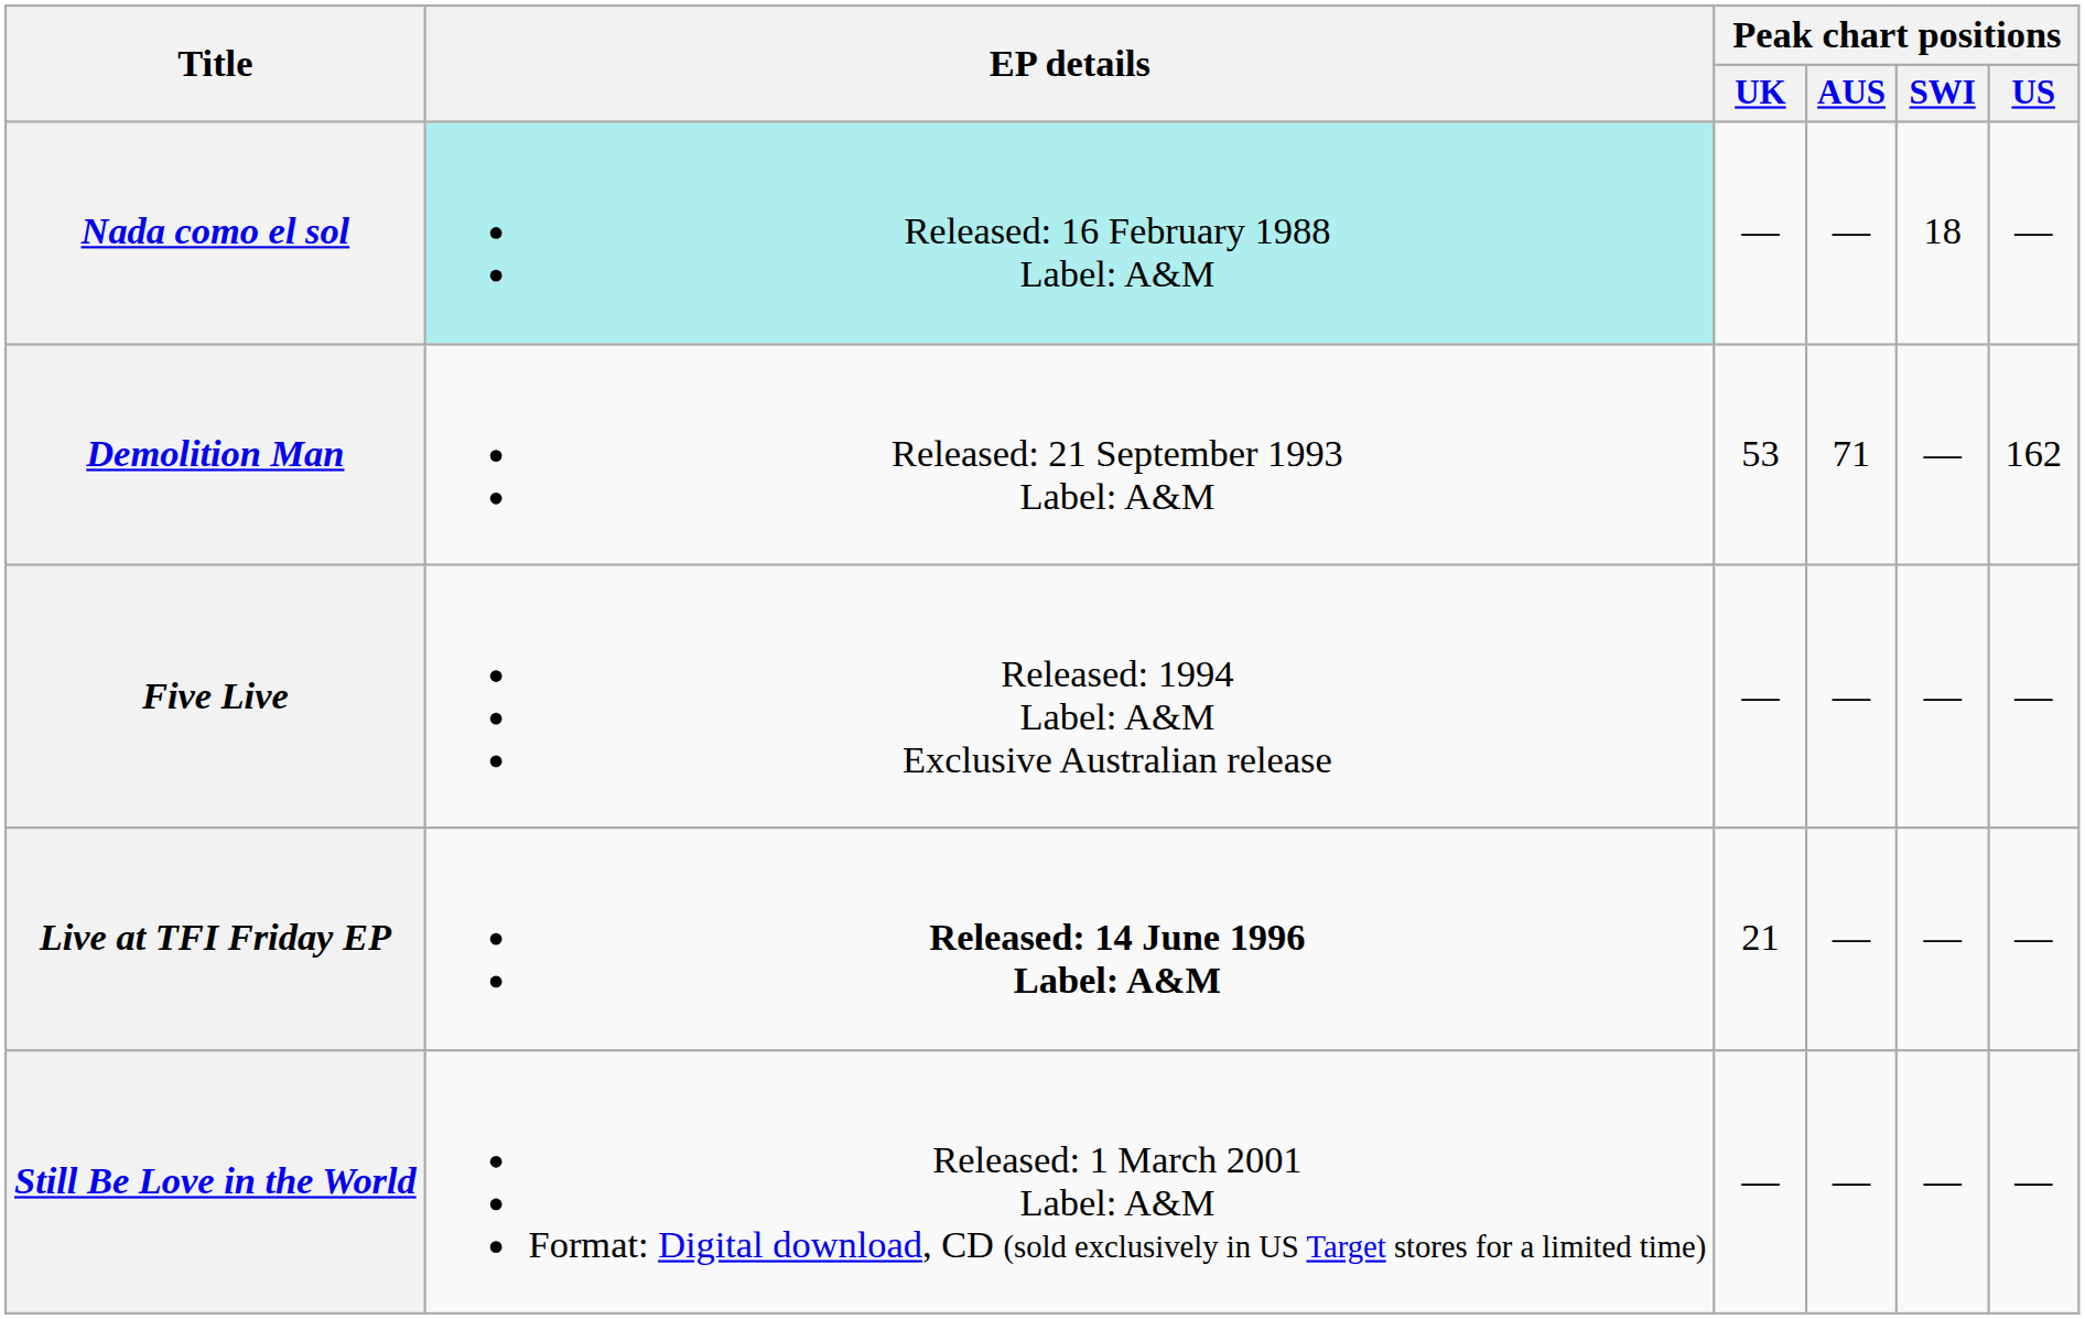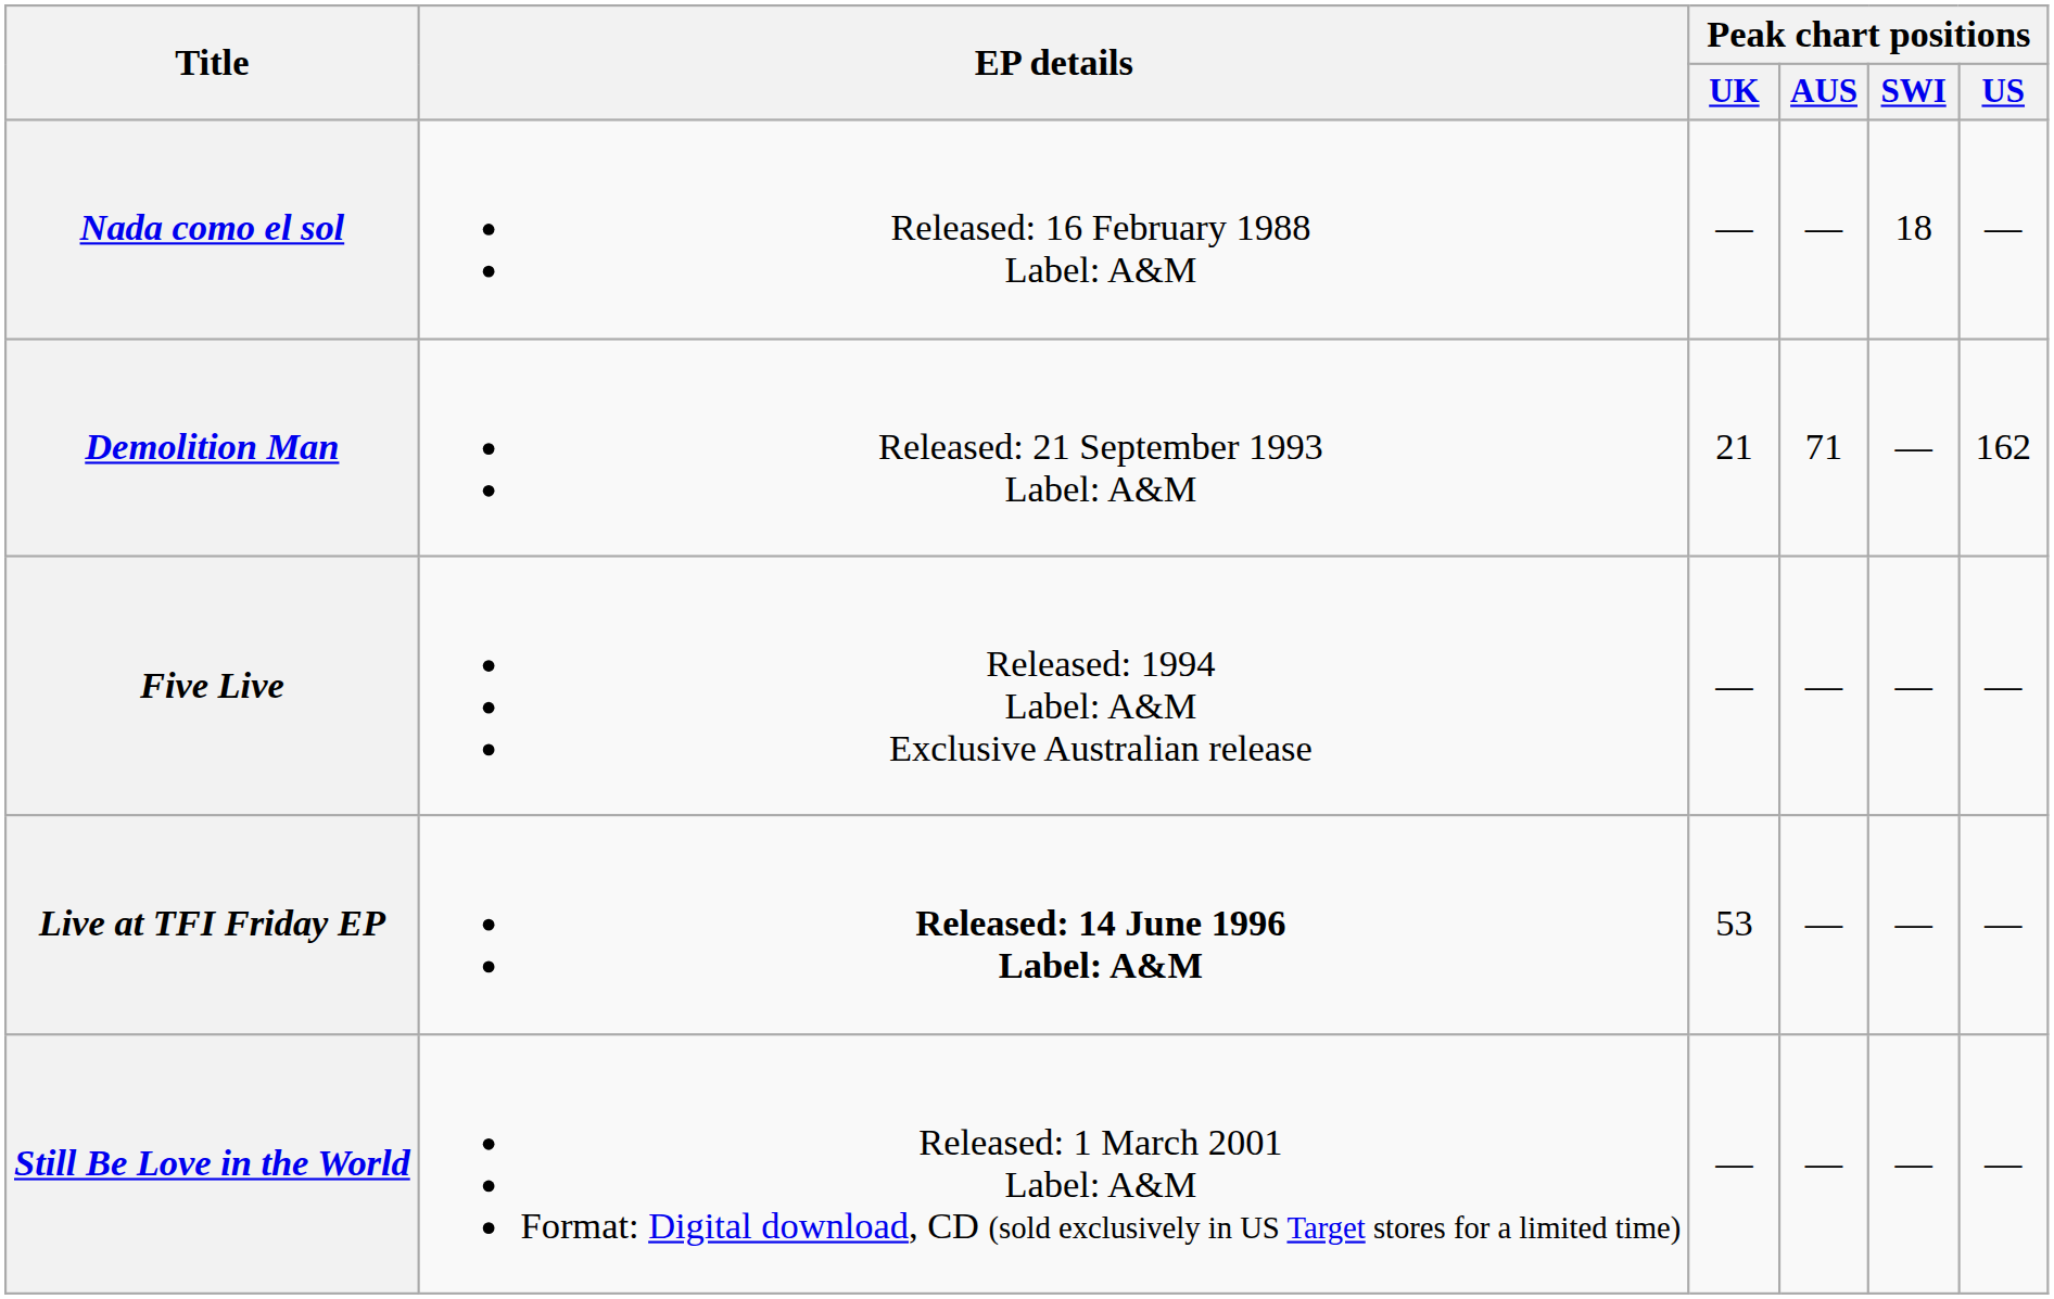Nada como el sol | EP details: paleturquoise background -> no background
Demolition Man | Peak chart positions / UK: 53 -> 21
Live at TFI Friday EP | Peak chart positions / UK: 21 -> 53
